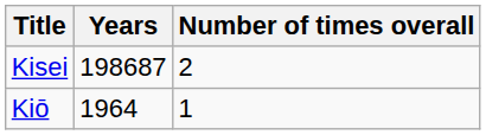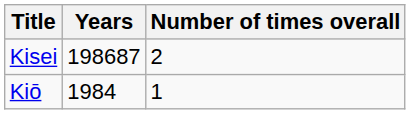Kiō | Years: 1964 -> 1984
